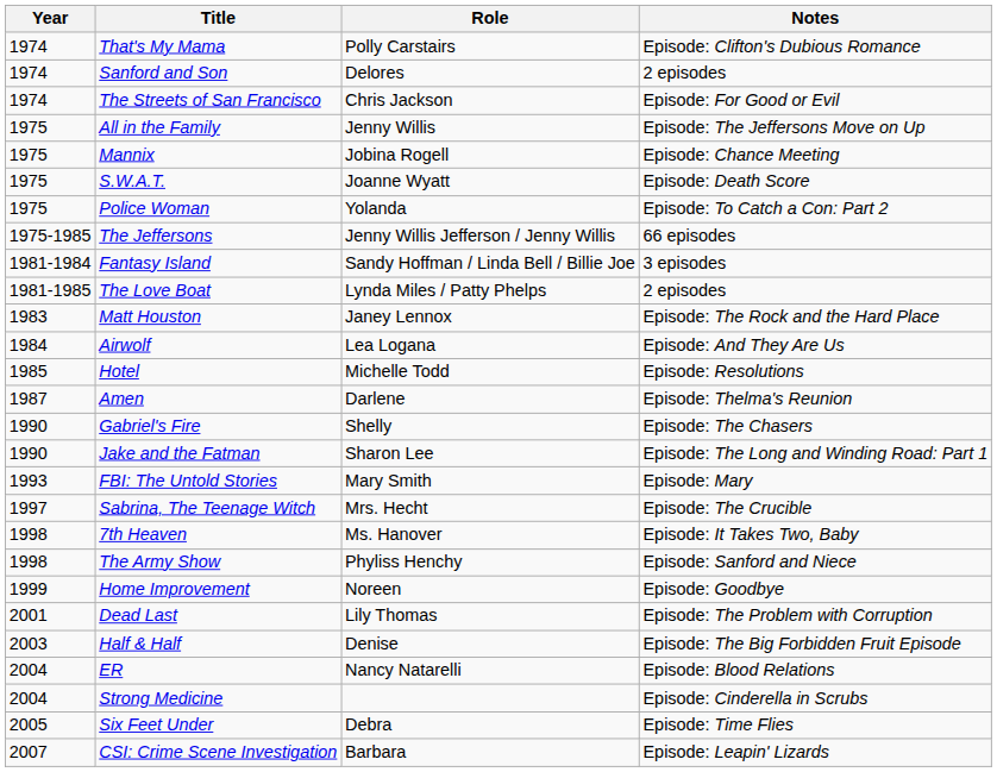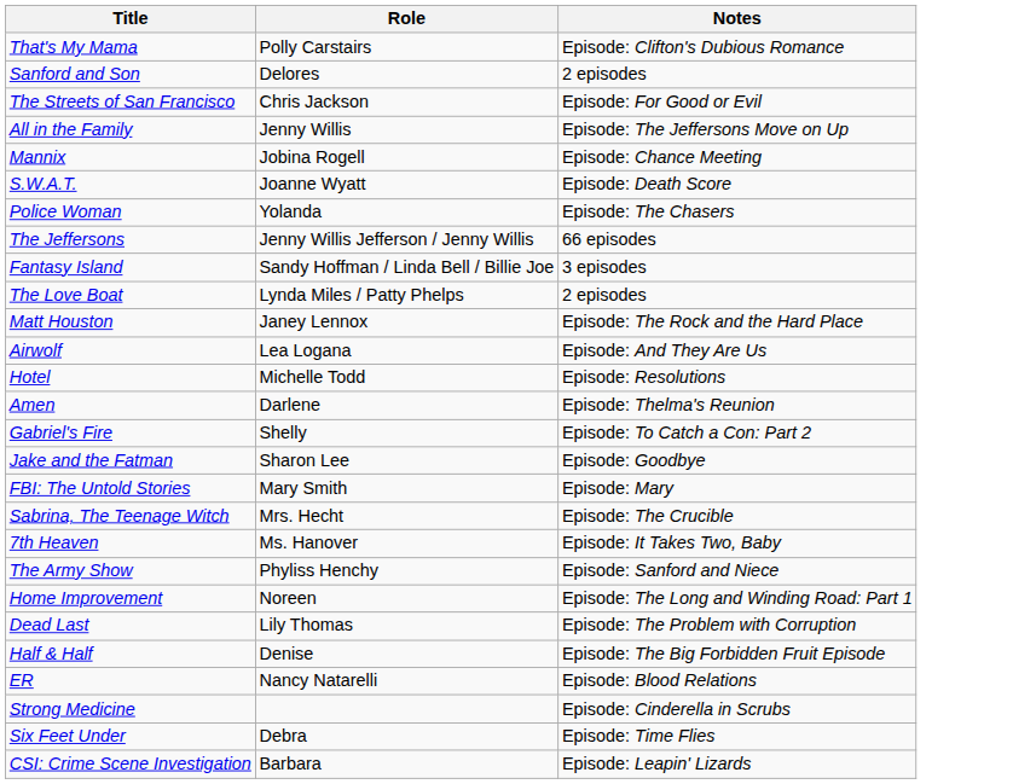- column: Year | 1974 | 1974 | 1974 | 1975 | 1975 | 1975 | 1975 | 1975-1985 | 1981-1984 | 1981-1985 | 1983 | 1984 | 1985 | 1987 | 1990 | 1990 | 1993 | 1997 | 1998 | 1998 | 1999 | 2001 | 2003 | 2004 | 2004 | 2005 | 2007
Police Woman | Notes: Episode: To Catch a Con: Part 2 -> Episode: The Chasers
Gabriel's Fire | Notes: Episode: The Chasers -> Episode: To Catch a Con: Part 2
Jake and the Fatman | Notes: Episode: The Long and Winding Road: Part 1 -> Episode: Goodbye
Home Improvement | Notes: Episode: Goodbye -> Episode: The Long and Winding Road: Part 1
